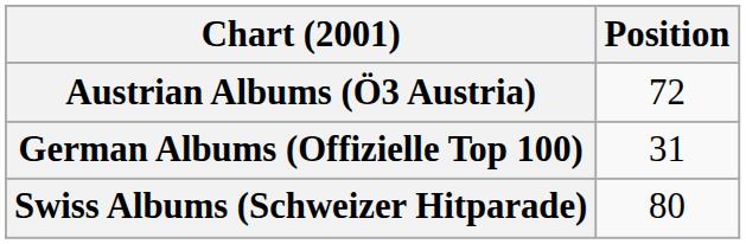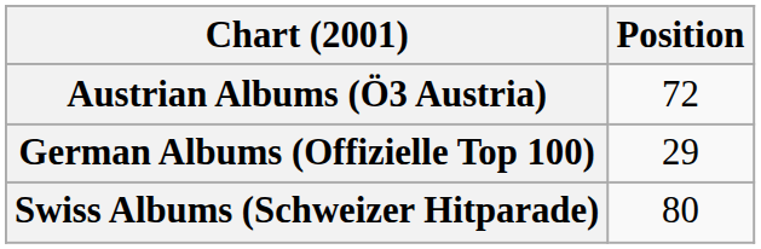German Albums (Offizielle Top 100) | Position: 31 -> 29
